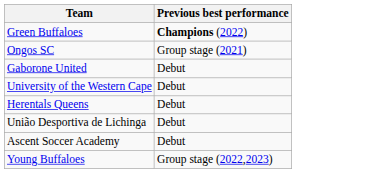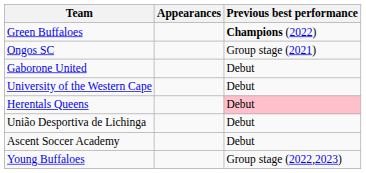+ column: Appearances
Herentals Queens | Previous best performance: no background -> pink background
